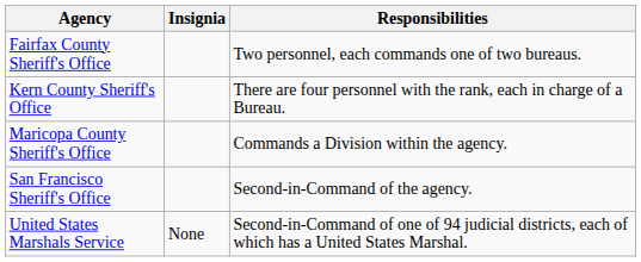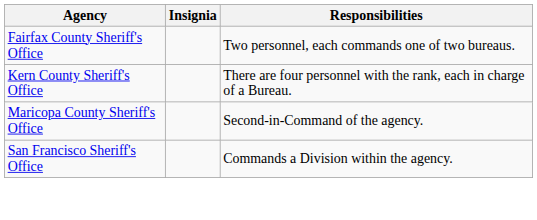Maricopa County Sheriff's Office | Responsibilities: Commands a Division within the agency. -> Second-in-Command of the agency.
San Francisco Sheriff's Office | Responsibilities: Second-in-Command of the agency. -> Commands a Division within the agency.
- row: United States Marshals Service | None | Second-in-Command of one of 94 judicial districts, each of which has a United States Marshal.
